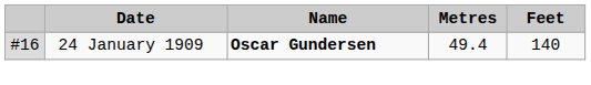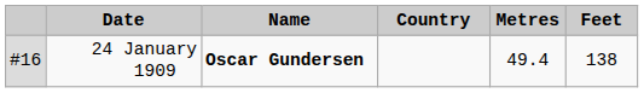+ column: Country
24 January 1909 | Feet: 140 -> 138
